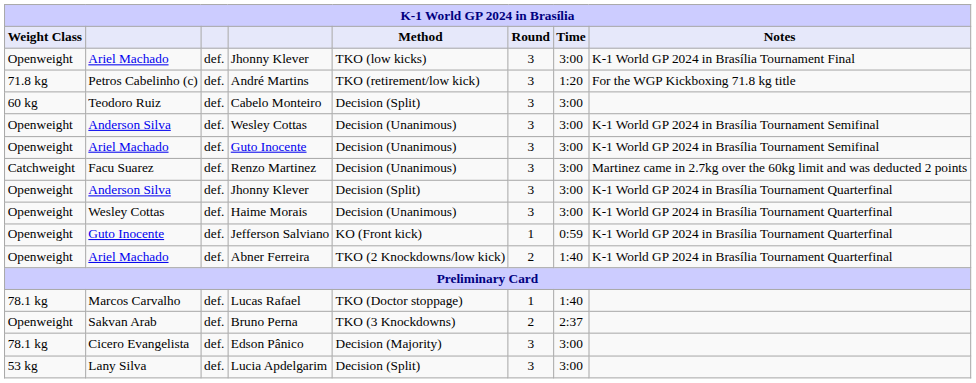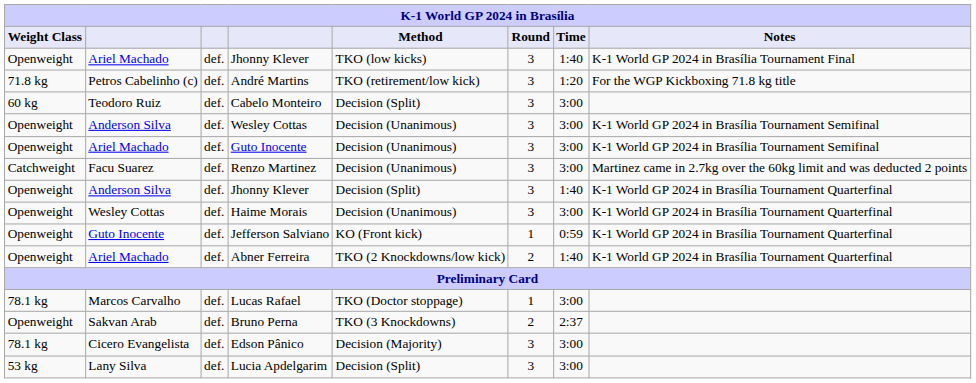Ariel Machado / Jhonny Klever | Time: 3:00 -> 1:40
Anderson Silva / Jhonny Klever | Time: 3:00 -> 1:40
Lucas Rafael | Time: 1:40 -> 3:00
